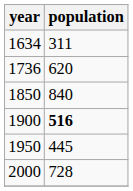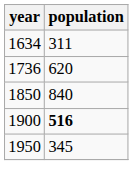1950 | population: 445 -> 345
- row: 2000 | 728
